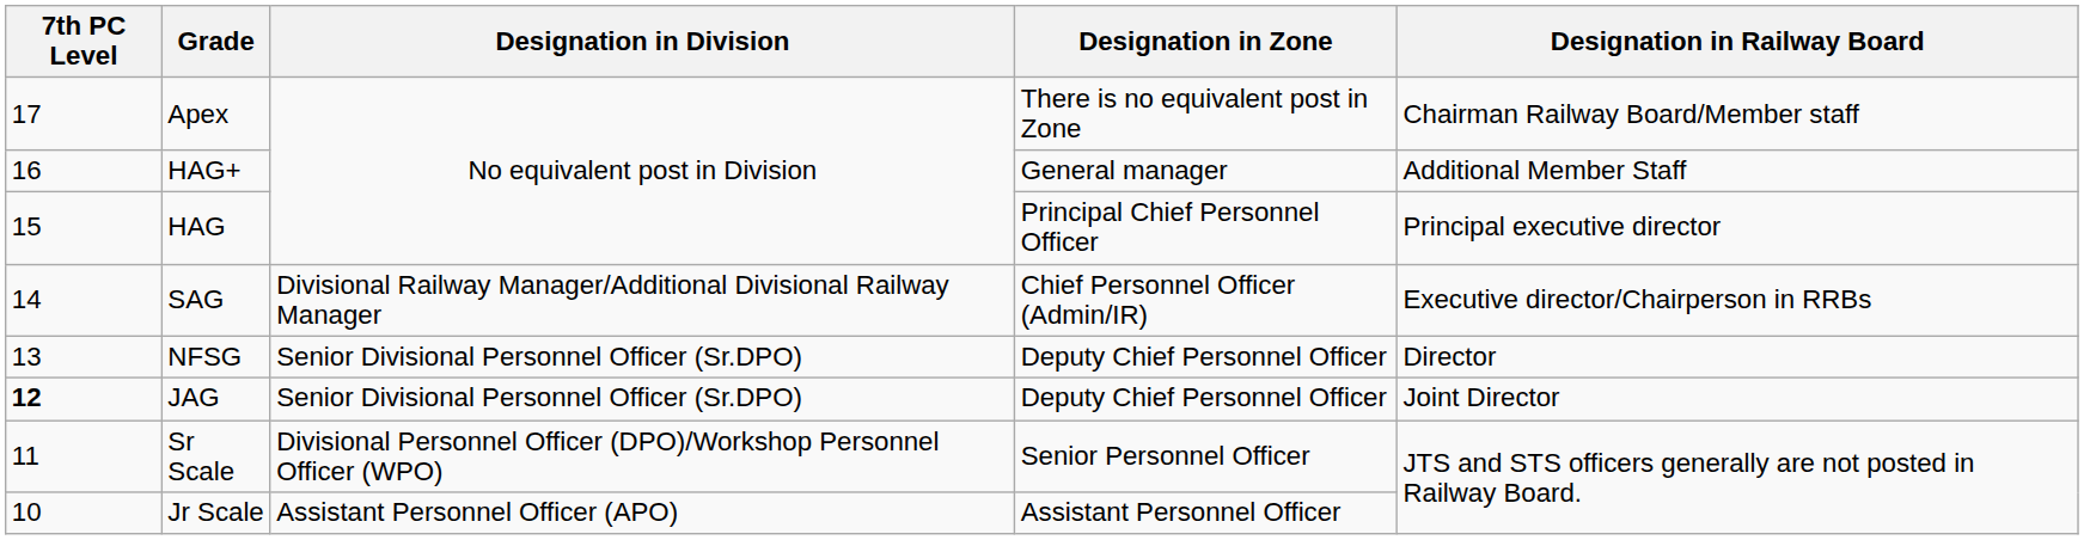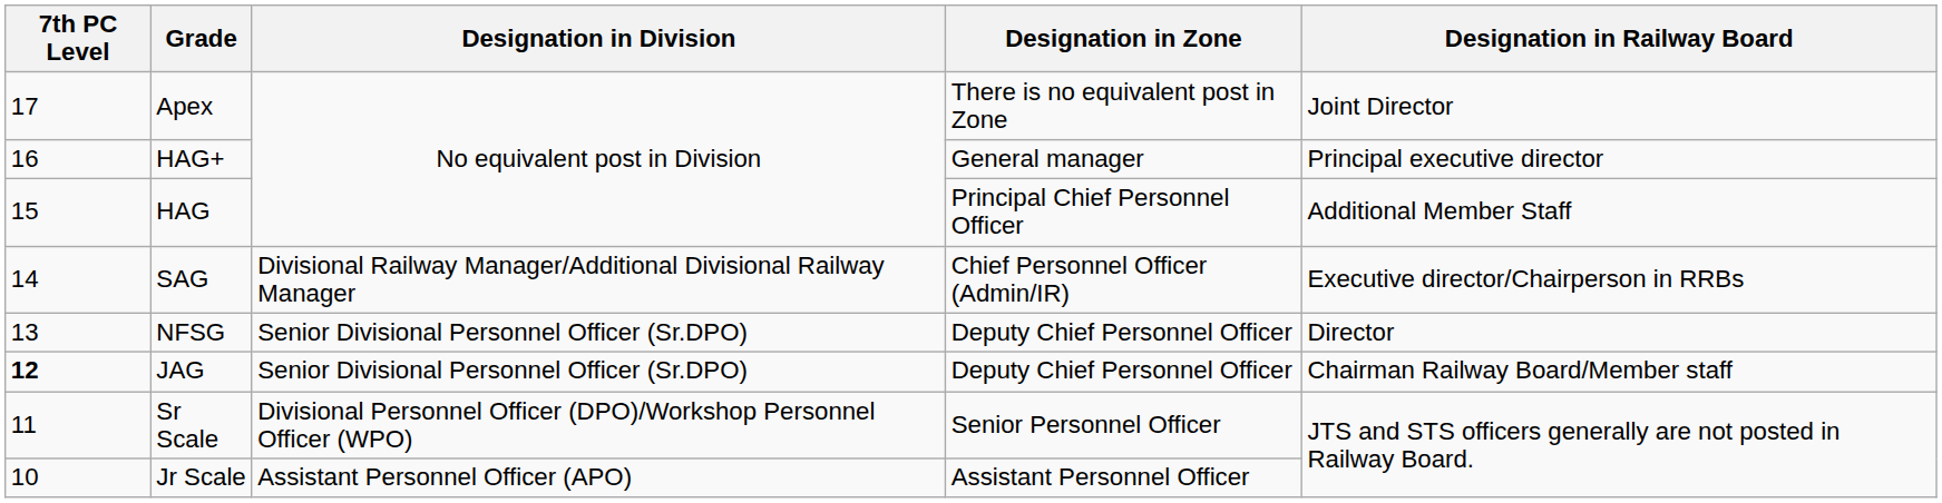Apex | Designation in Railway Board: Chairman Railway Board/Member staff -> Joint Director
HAG+ | Designation in Railway Board: Additional Member Staff -> Principal executive director
HAG | Designation in Railway Board: Principal executive director -> Additional Member Staff
JAG | Designation in Railway Board: Joint Director -> Chairman Railway Board/Member staff
